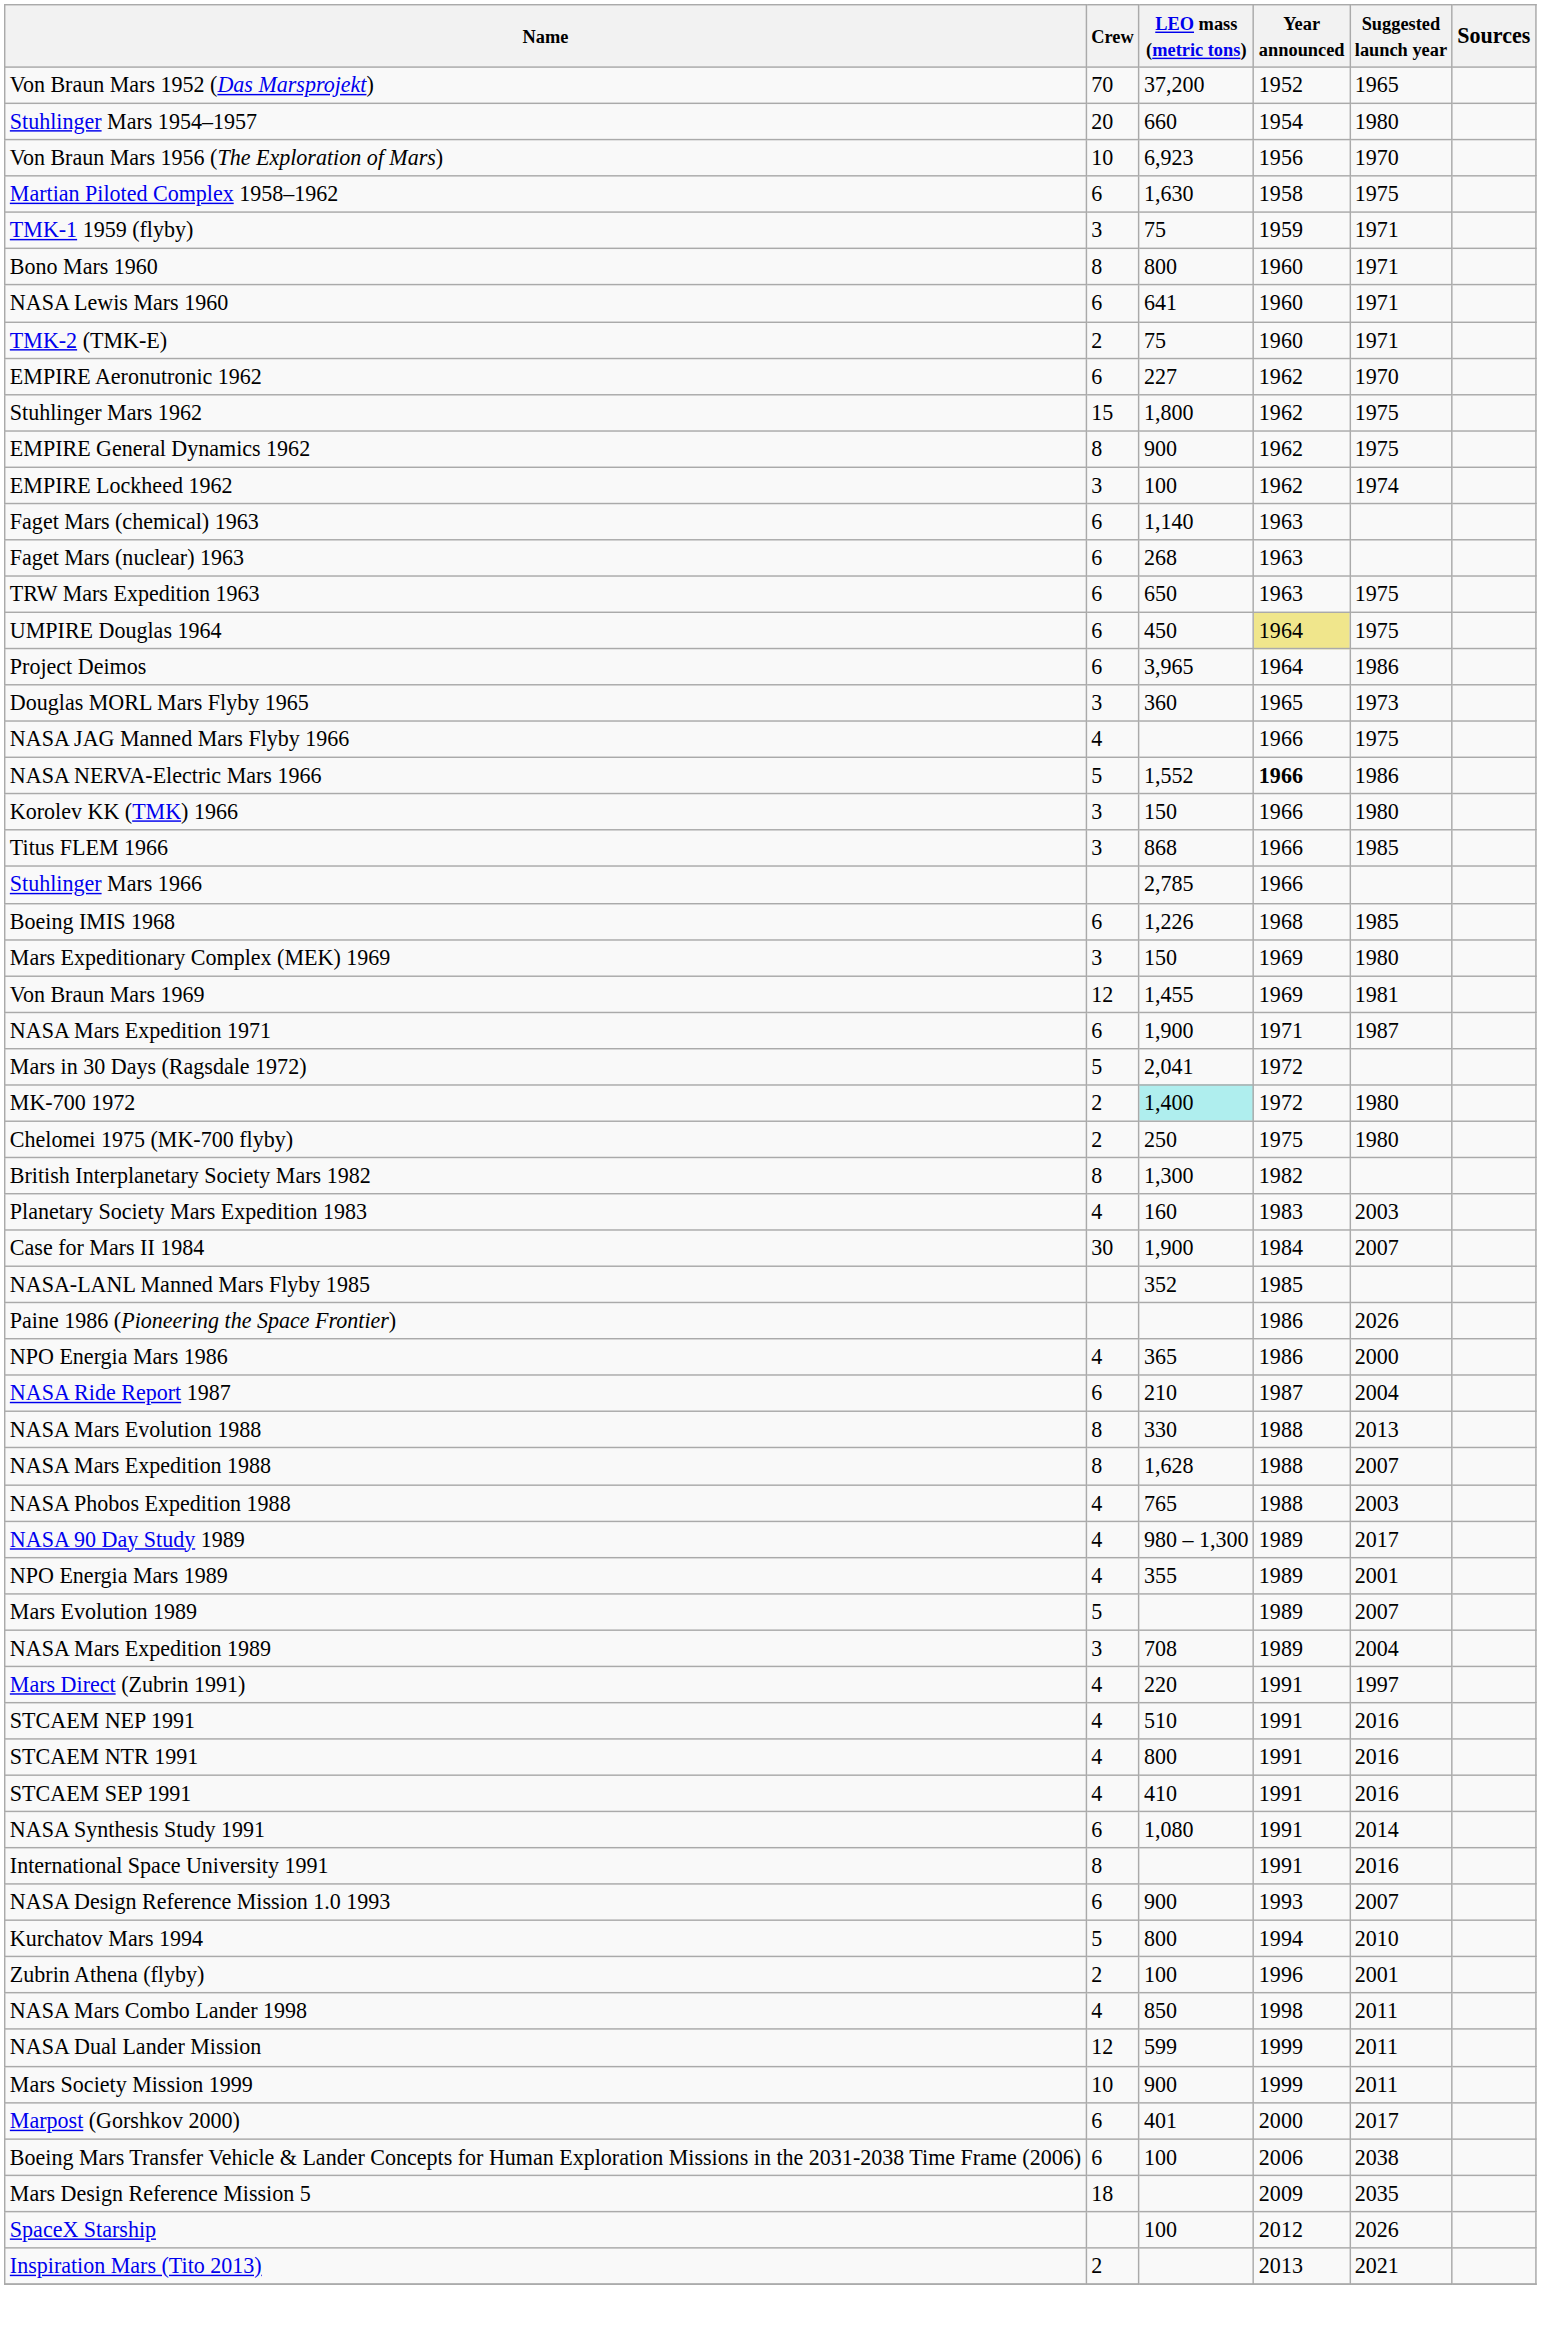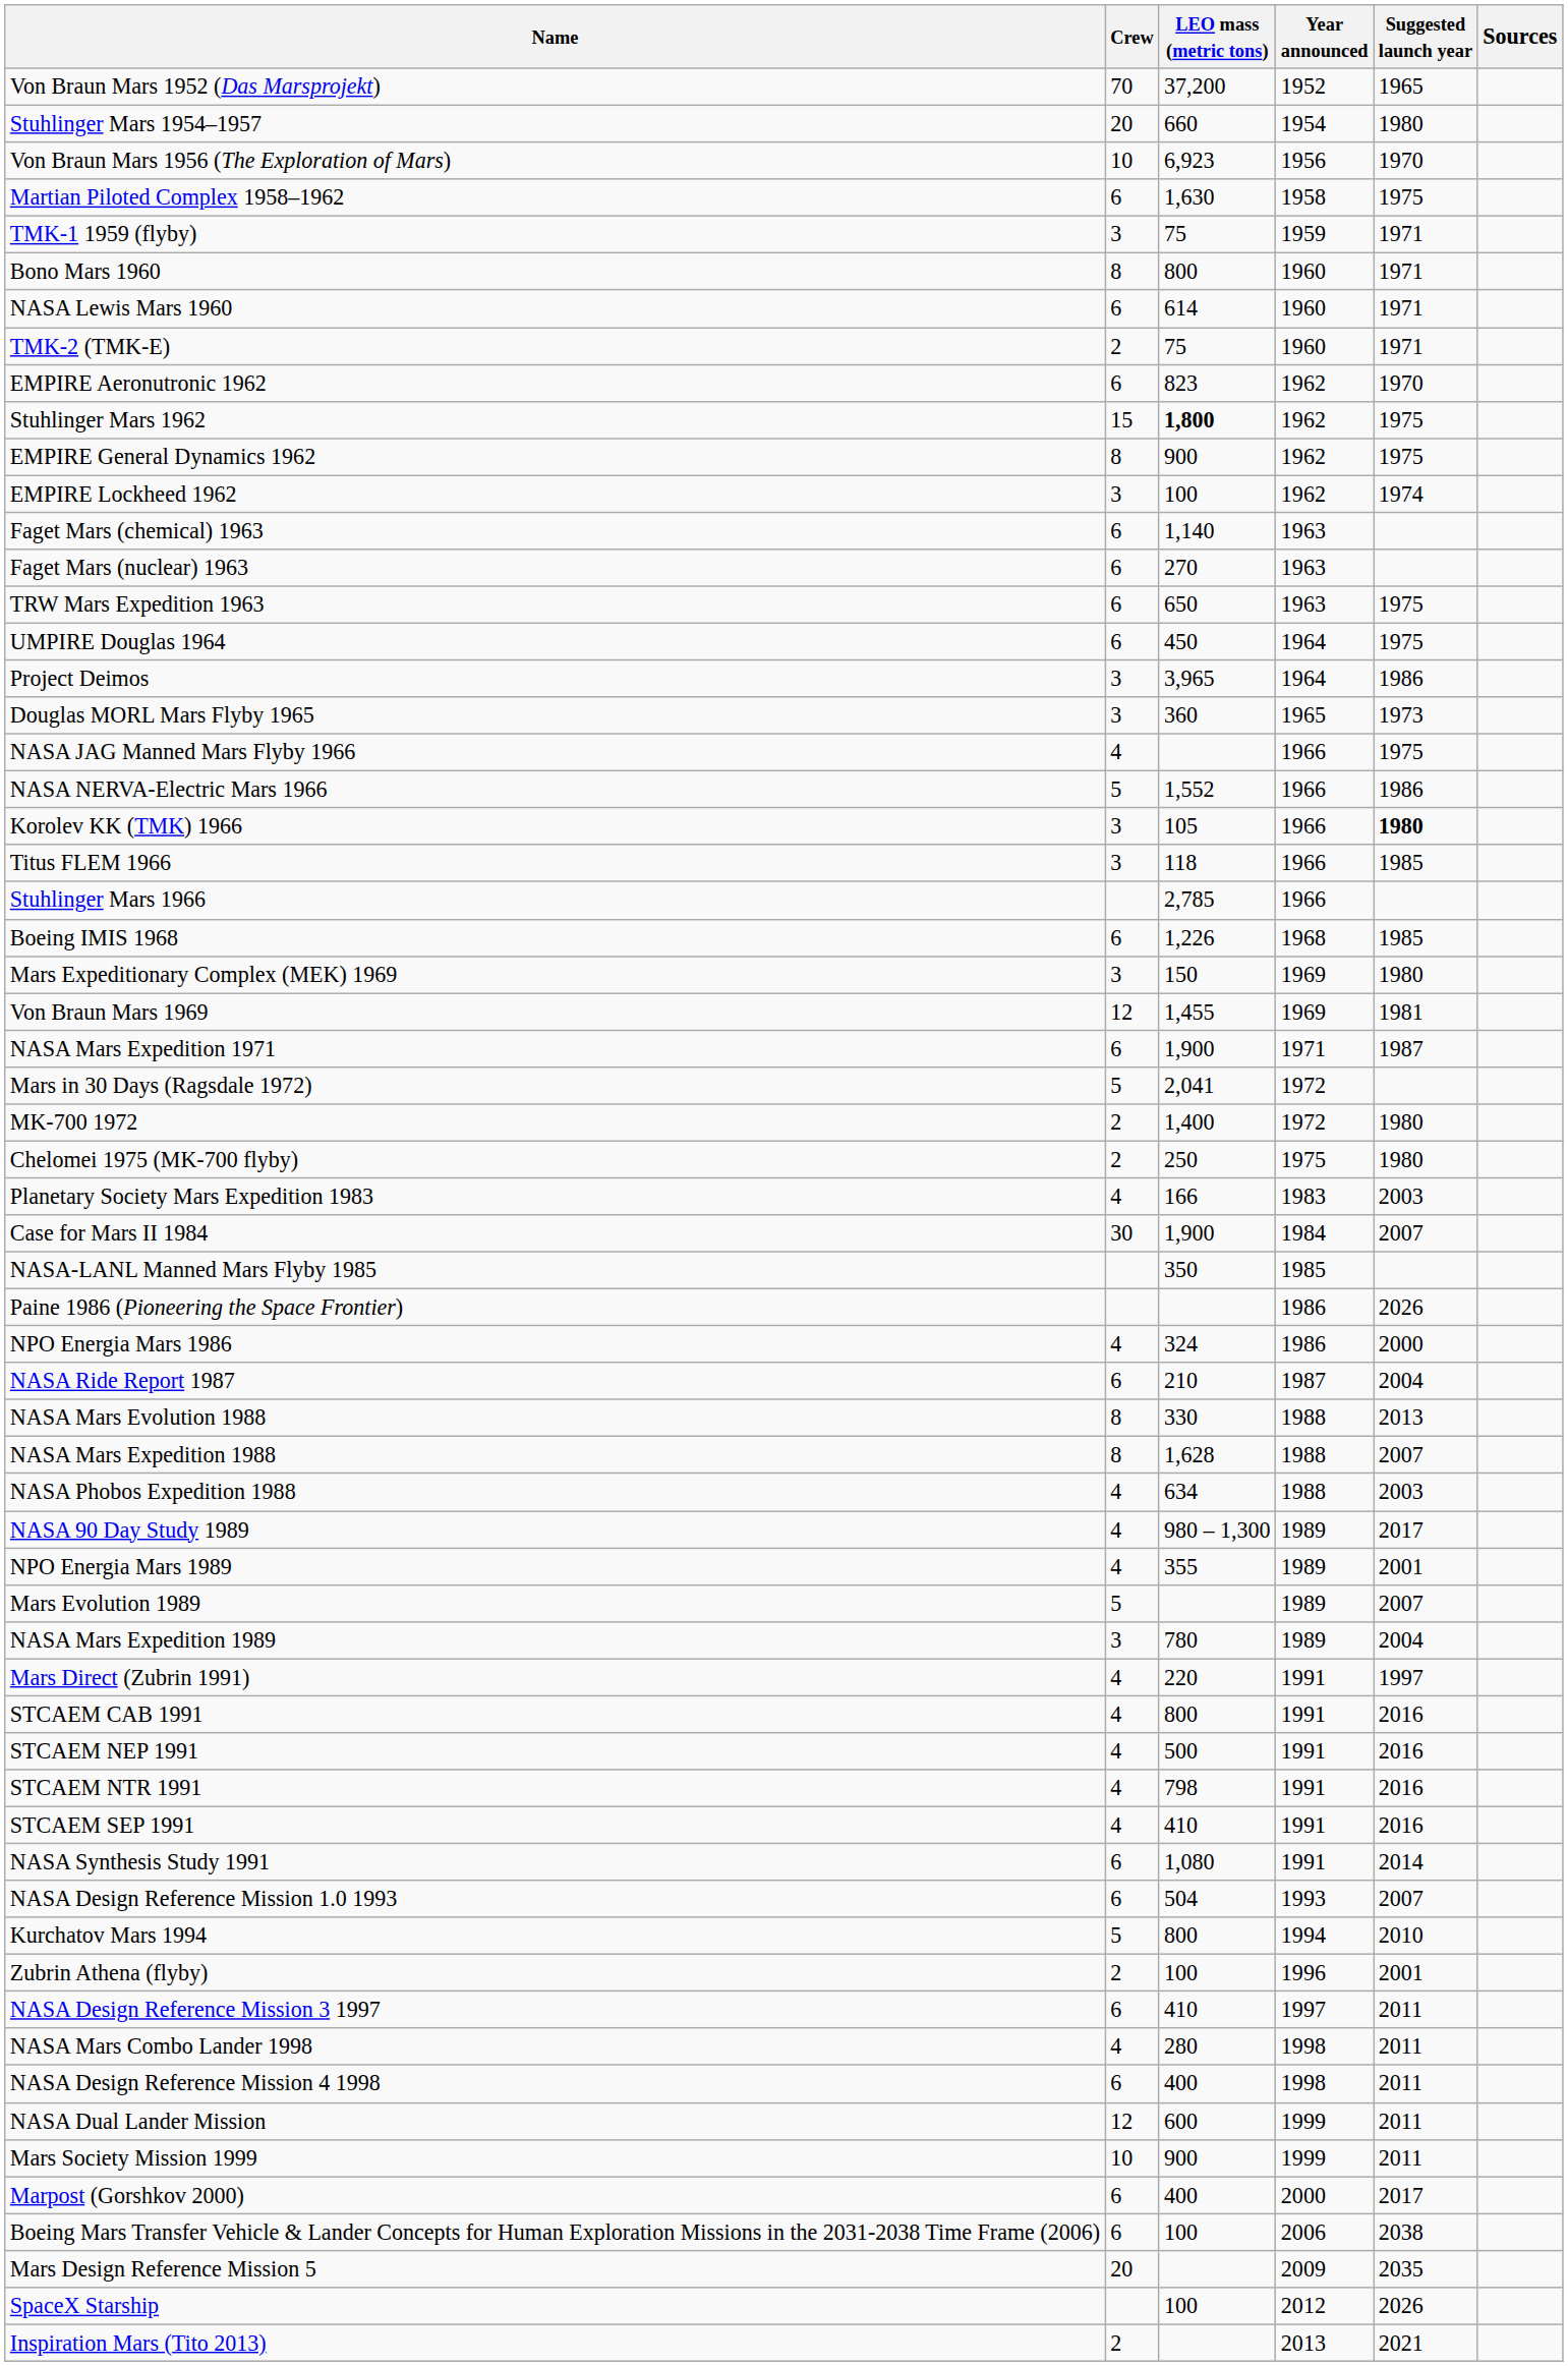NASA Lewis Mars 1960 | LEO mass (metric tons): 641 -> 614
EMPIRE Aeronutronic 1962 | LEO mass (metric tons): 227 -> 823
Stuhlinger Mars 1962 | LEO mass (metric tons): normal -> bold
Faget Mars (nuclear) 1963 | LEO mass (metric tons): 268 -> 270
UMPIRE Douglas 1964 | Year announced: khaki background -> no background
Project Deimos | Crew: 6 -> 3
NASA NERVA-Electric Mars 1966 | Year announced: bold -> normal
Korolev KK (TMK) 1966 | LEO mass (metric tons): 150 -> 105
Korolev KK (TMK) 1966 | Suggested launch year: normal -> bold
Titus FLEM 1966 | LEO mass (metric tons): 868 -> 118
MK-700 1972 | LEO mass (metric tons): paleturquoise background -> no background
- row: British Interplanetary Society Mars 1982 | 8 | 1,300 | 1982
Planetary Society Mars Expedition 1983 | LEO mass (metric tons): 160 -> 166
NASA-LANL Manned Mars Flyby 1985 | LEO mass (metric tons): 352 -> 350
NPO Energia Mars 1986 | LEO mass (metric tons): 365 -> 324
NASA Phobos Expedition 1988 | LEO mass (metric tons): 765 -> 634
NASA Mars Expedition 1989 | LEO mass (metric tons): 708 -> 780
+ row: STCAEM CAB 1991 | 4 | 800 | 1991 | 2016
STCAEM NEP 1991 | LEO mass (metric tons): 510 -> 500
STCAEM NTR 1991 | LEO mass (metric tons): 800 -> 798
- row: International Space University 1991 | 8 | 1991 | 2016
NASA Design Reference Mission 1.0 1993 | LEO mass (metric tons): 900 -> 504
+ row: NASA Design Reference Mission 3 1997 | 6 | 410 | 1997 | 2011
NASA Mars Combo Lander 1998 | LEO mass (metric tons): 850 -> 280
+ row: NASA Design Reference Mission 4 1998 | 6 | 400 | 1998 | 2011
NASA Dual Lander Mission | LEO mass (metric tons): 599 -> 600
Marpost (Gorshkov 2000) | LEO mass (metric tons): 401 -> 400
Mars Design Reference Mission 5 | Crew: 18 -> 20
